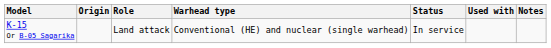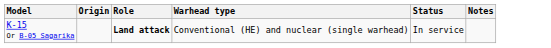- column: Used with
K-15 Or B-05 Sagarika | Role: normal -> bold
